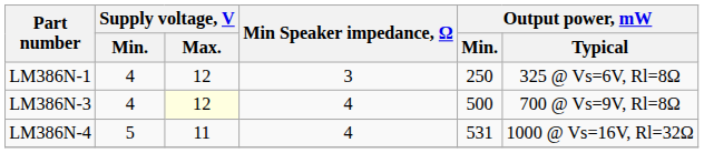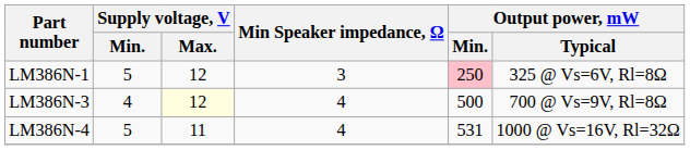LM386N-1 | Supply voltage, V / Min.: 4 -> 5
LM386N-1 | Output power, mW / Min.: no background -> pink background
